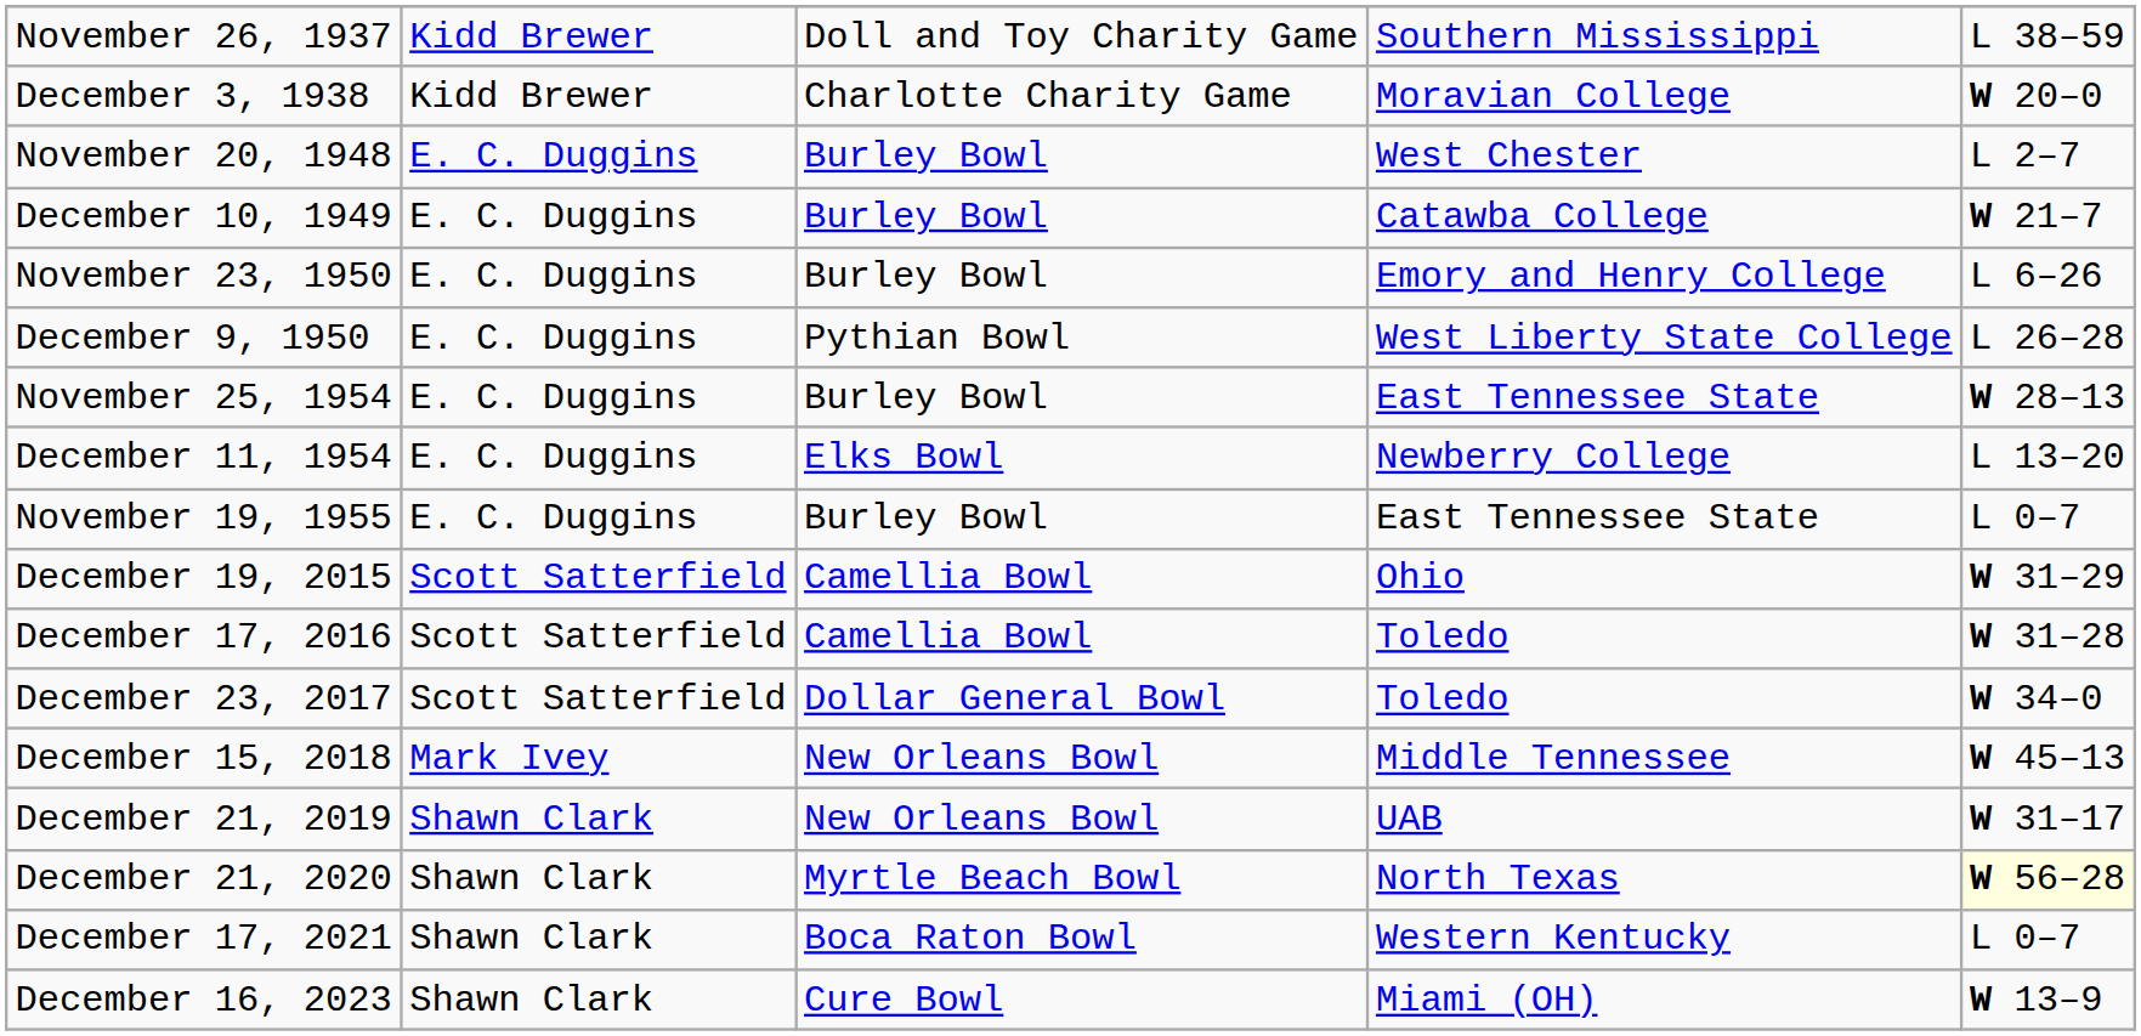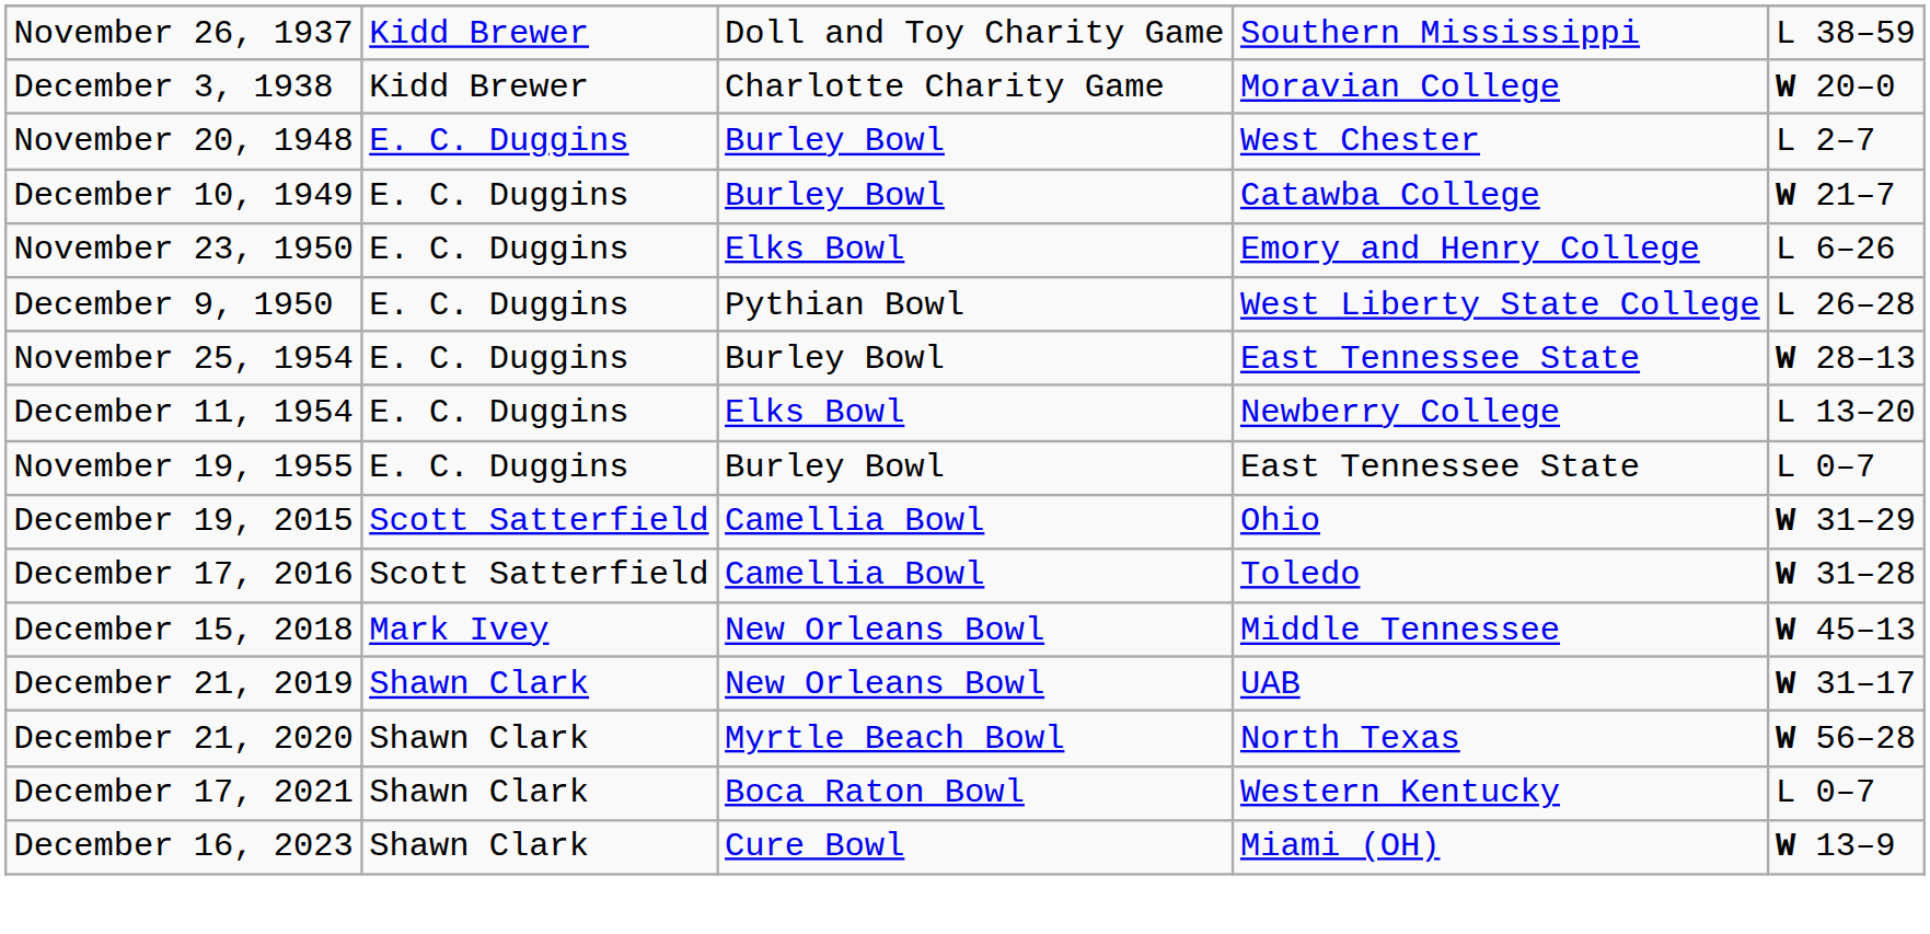November 23, 1950 | column 3: Burley Bowl -> Elks Bowl
- row: December 23, 2017 | Scott Satterfield | Dollar General Bowl | Toledo | W 34–0
December 21, 2020 | column 5: lightyellow background -> no background
